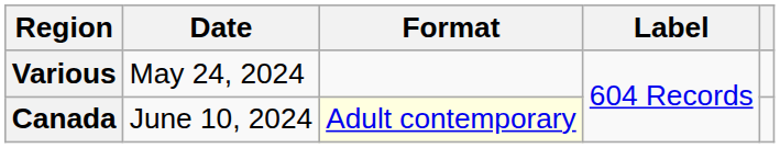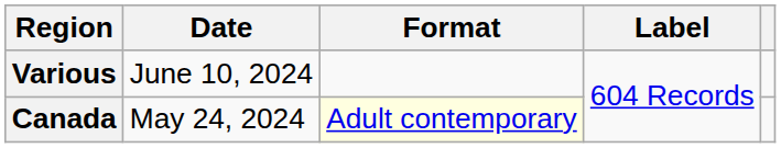Various | Date: May 24, 2024 -> June 10, 2024
Canada | Date: June 10, 2024 -> May 24, 2024
